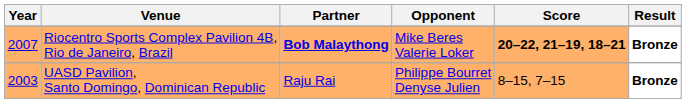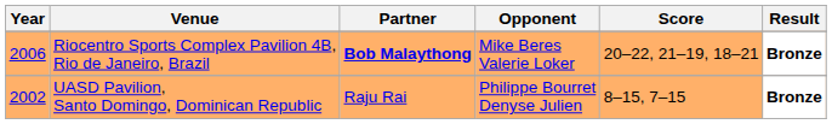Riocentro Sports Complex Pavilion 4B, Rio de Janeiro, Brazil | Year: 2007 -> 2006
Riocentro Sports Complex Pavilion 4B, Rio de Janeiro, Brazil | Score: bold -> normal
UASD Pavilion, Santo Domingo, Dominican Republic | Year: 2003 -> 2002
